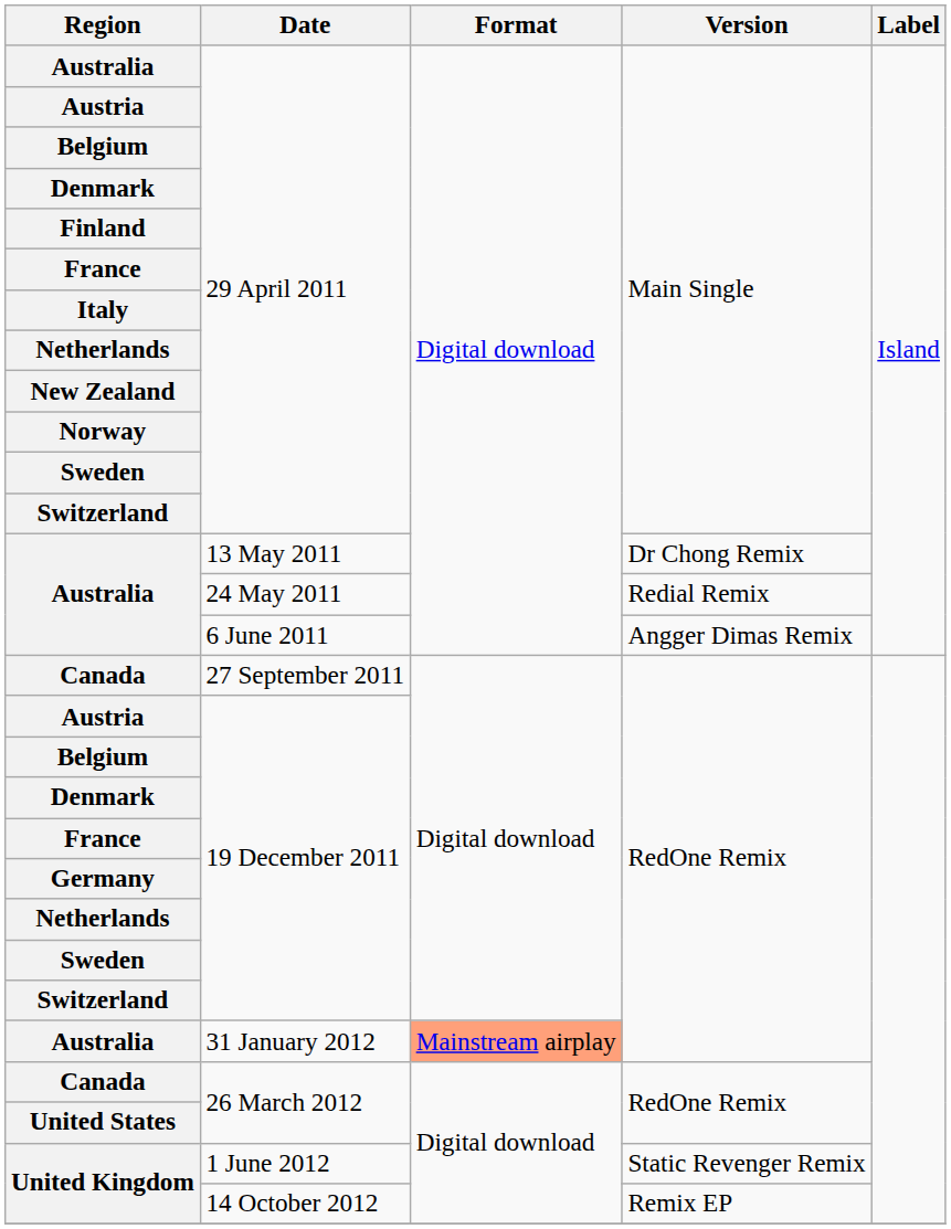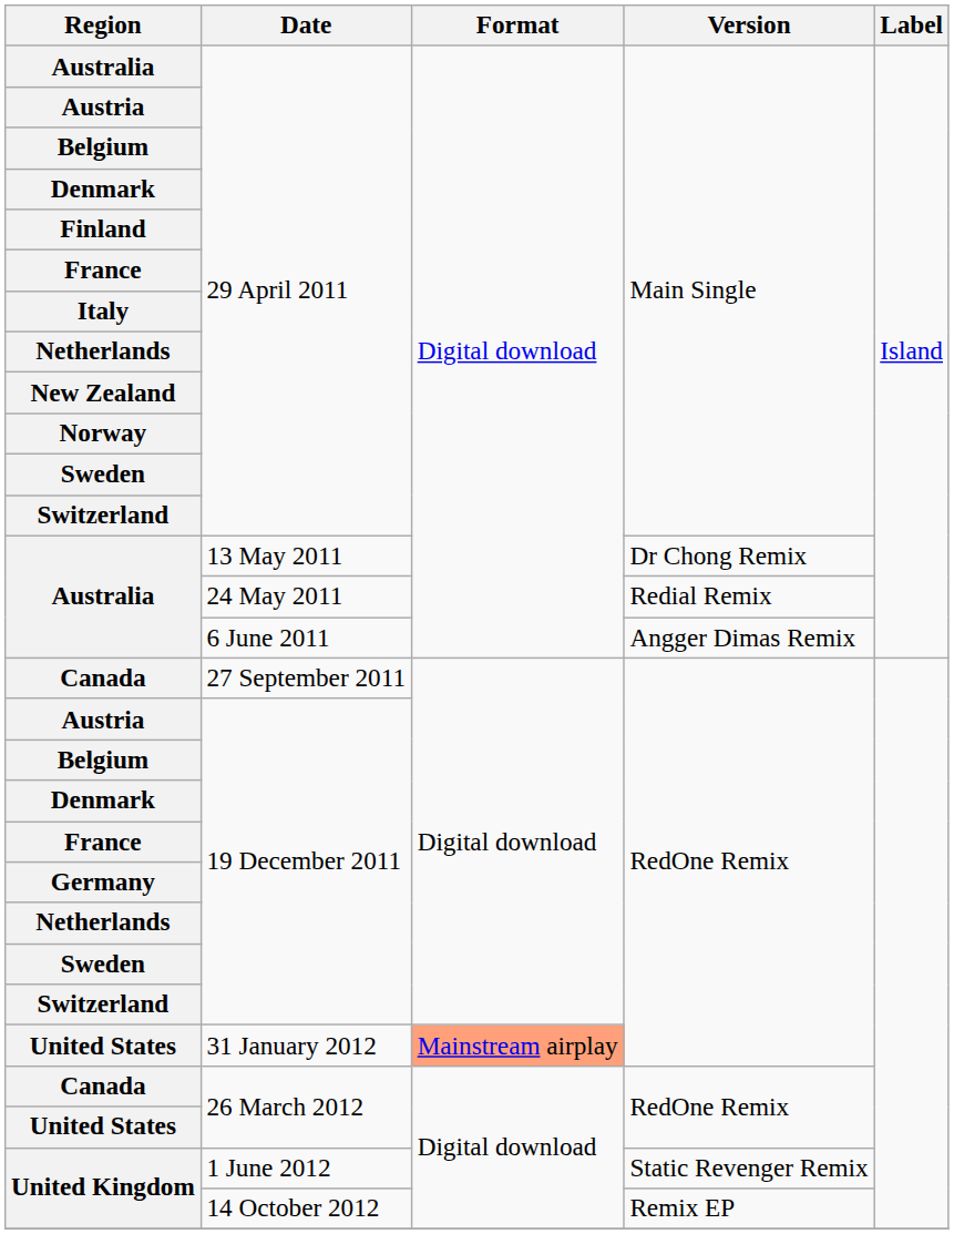31 January 2012 | Region: Australia -> United States
